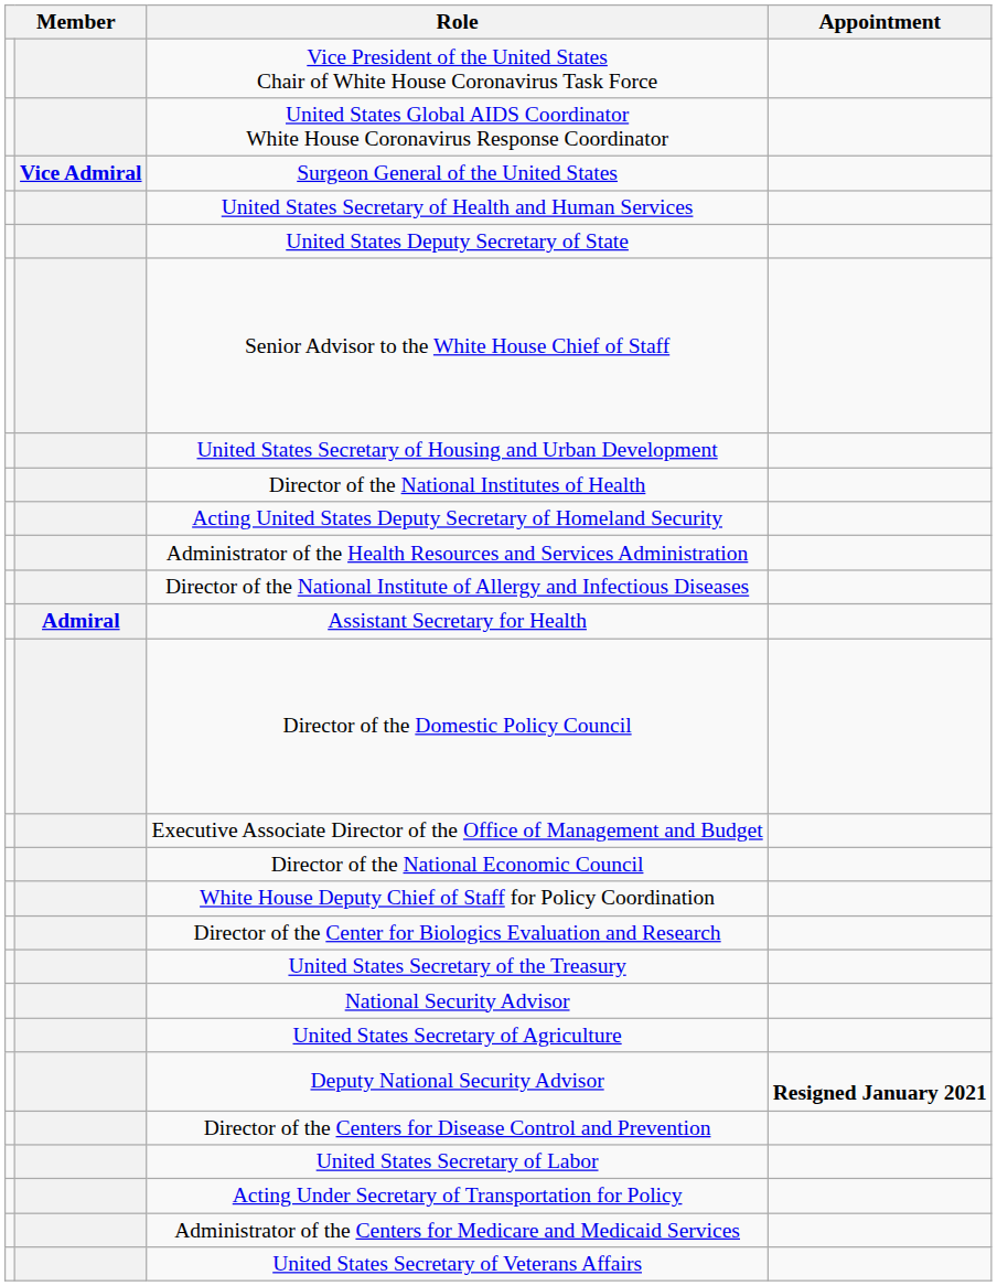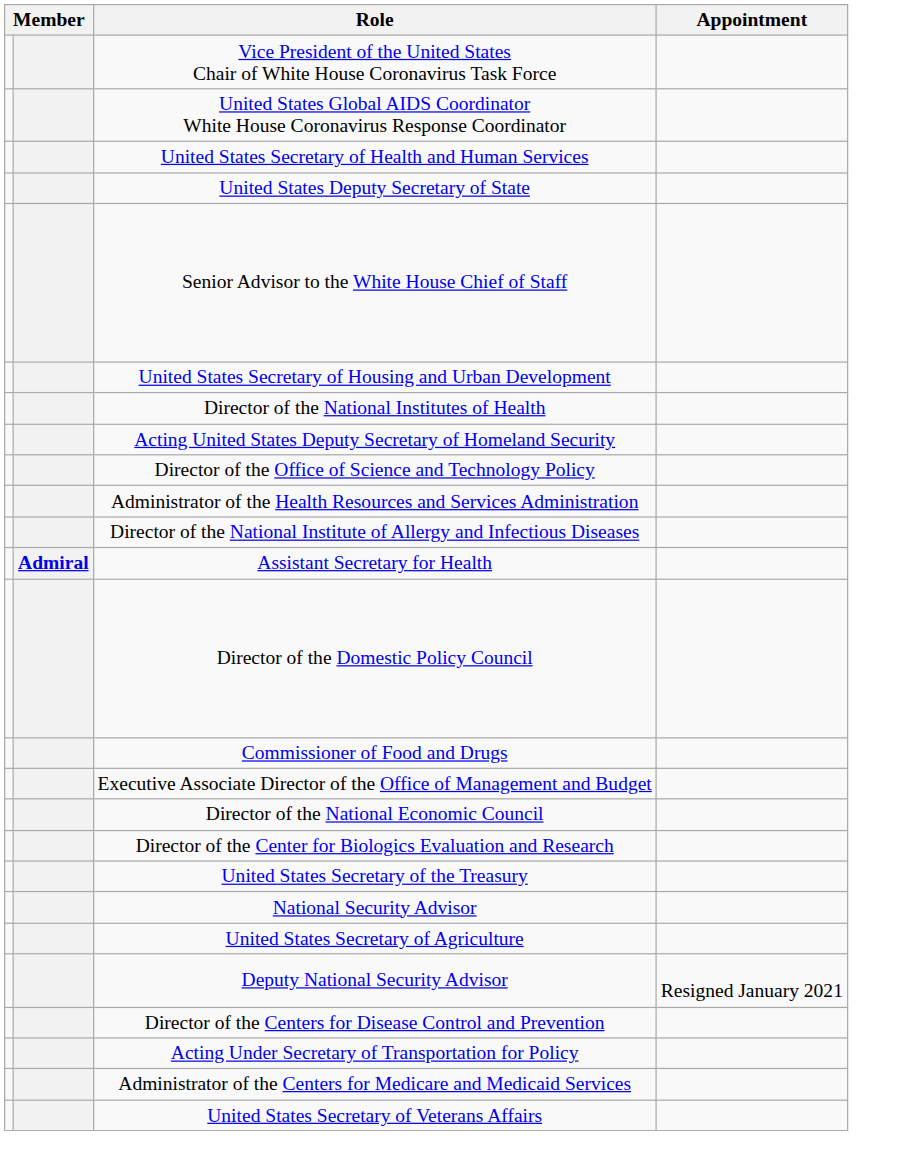- row: Vice Admiral | Surgeon General of the United States
+ row: Director of the Office of Science and Technology Policy
+ row: Commissioner of Food and Drugs
- row: White House Deputy Chief of Staff for Policy Coordination
Deputy National Security Advisor | Appointment: bold -> normal
- row: United States Secretary of Labor
